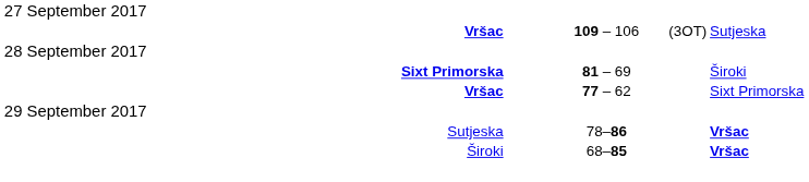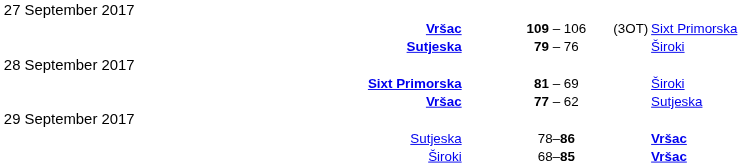Vršac / 109 – 106 | column 5: Sutjeska -> Sixt Primorska
+ row: Sutjeska | 79 – 76 | Široki
Vršac / 77 – 62 | column 5: Sixt Primorska -> Sutjeska
